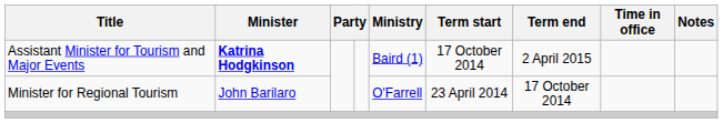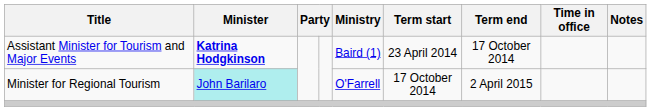Assistant Minister for Tourism and Major Events | Term start: 17 October 2014 -> 23 April 2014
Assistant Minister for Tourism and Major Events | Term end: 2 April 2015 -> 17 October 2014
Minister for Regional Tourism | Minister: no background -> paleturquoise background
Minister for Regional Tourism | Term start: 23 April 2014 -> 17 October 2014
Minister for Regional Tourism | Term end: 17 October 2014 -> 2 April 2015
